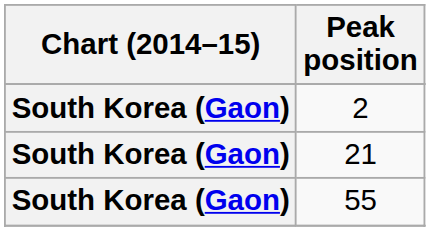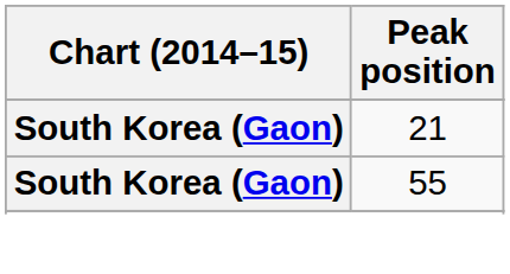- row: South Korea (Gaon) | 2
